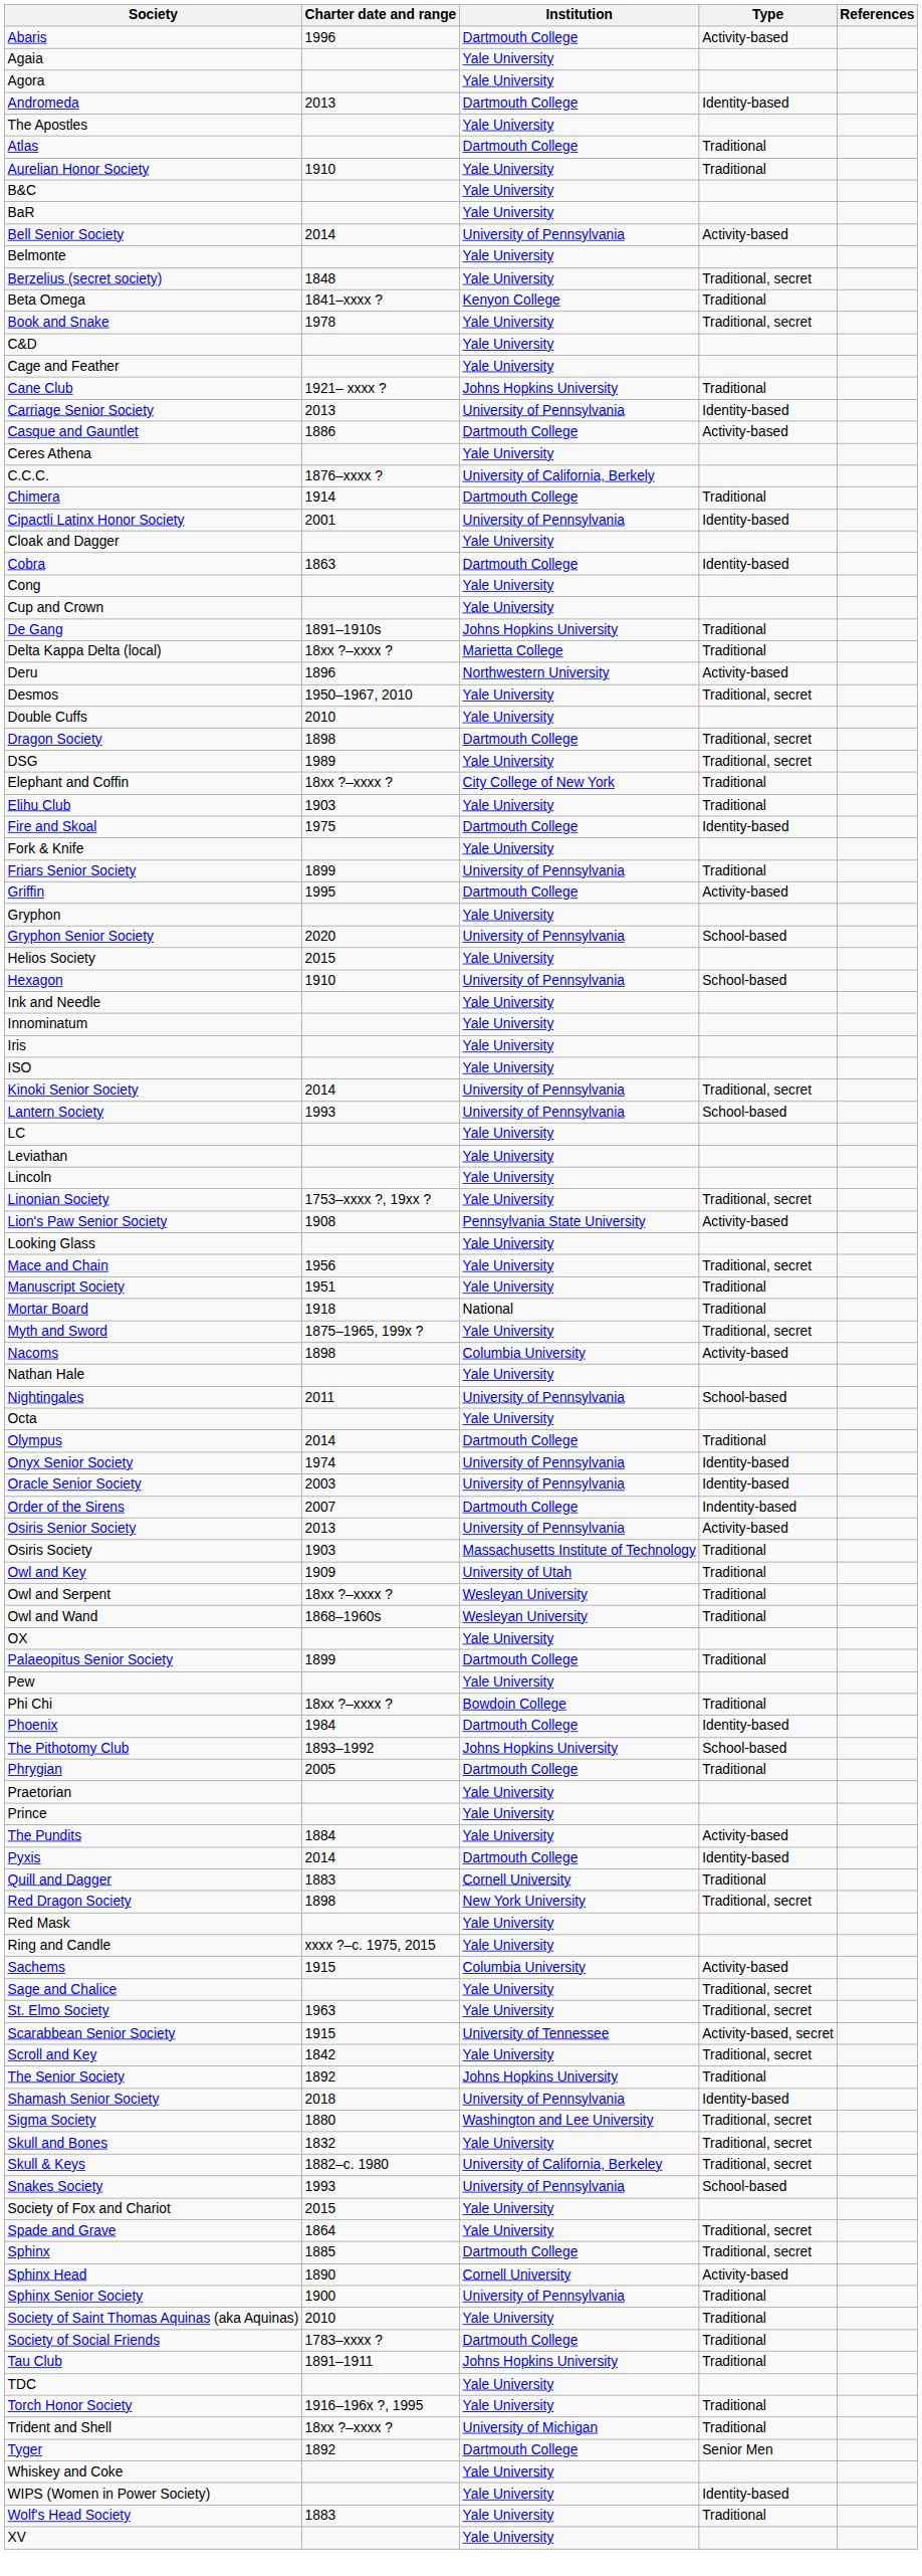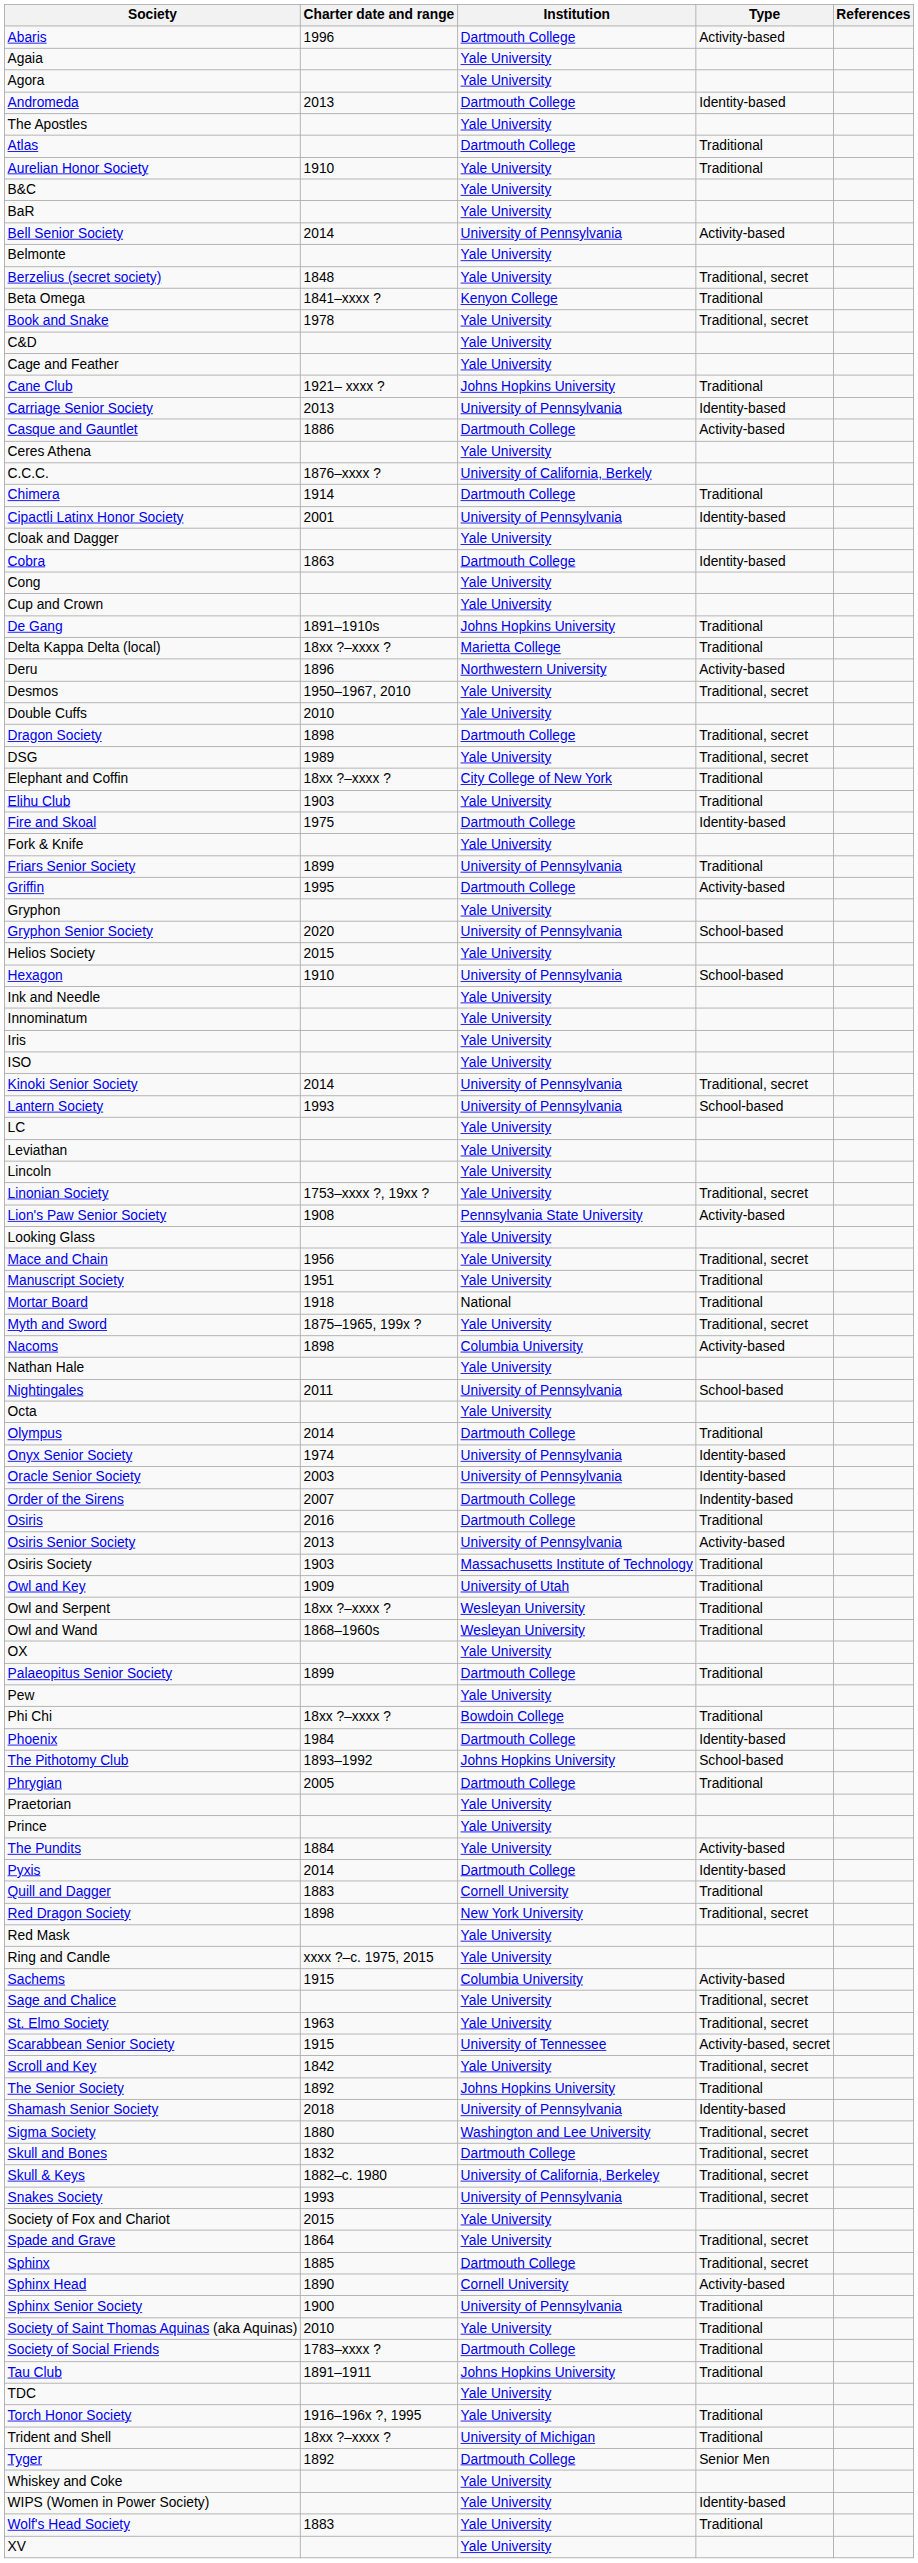+ row: Osiris | 2016 | Dartmouth College | Traditional
Skull and Bones | Institution: Yale University -> Dartmouth College
Snakes Society | Type: School-based -> Traditional, secret
